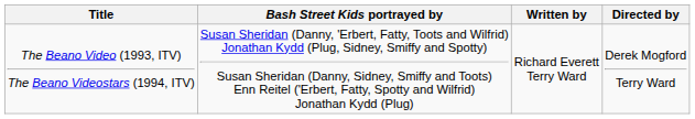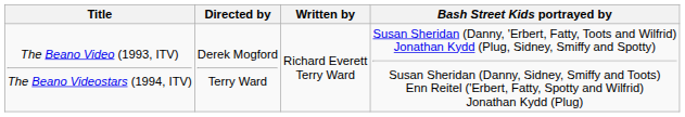columns swapped: Directed by <-> Bash Street Kids portrayed by
